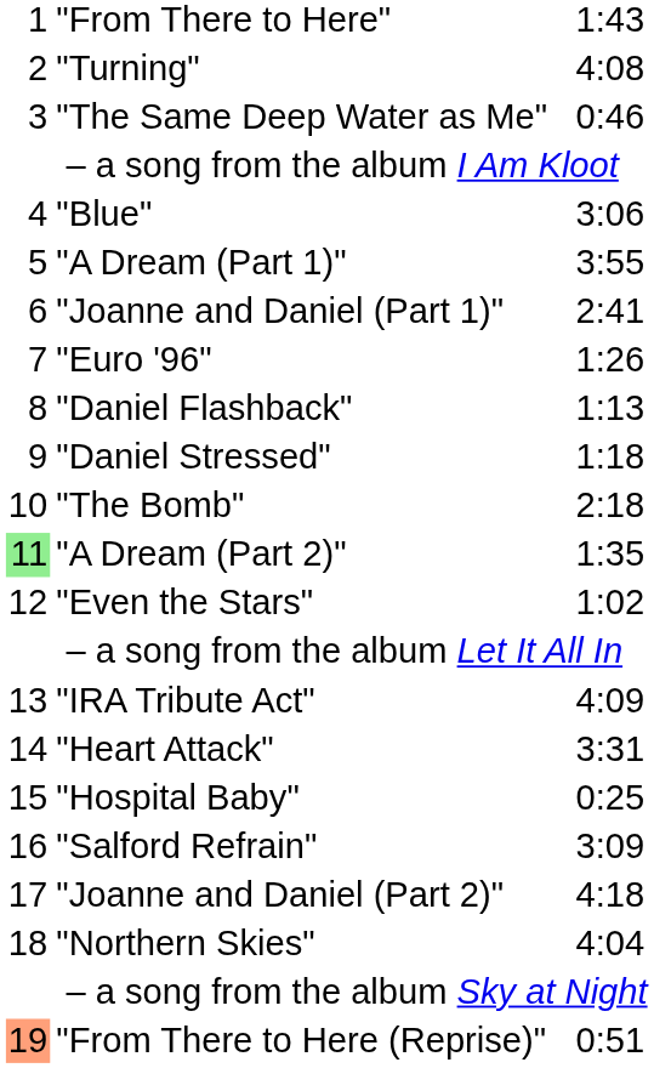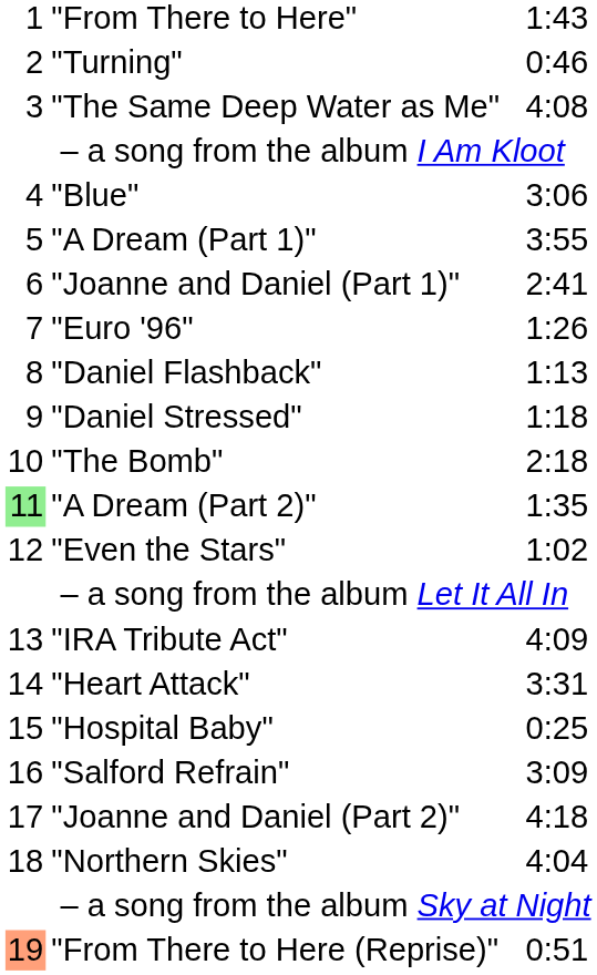"Turning" | column 3: 4:08 -> 0:46
"The Same Deep Water as Me" | column 3: 0:46 -> 4:08
